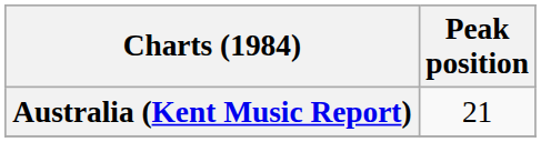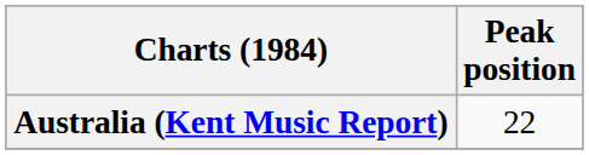Australia (Kent Music Report) | Peak position: 21 -> 22
